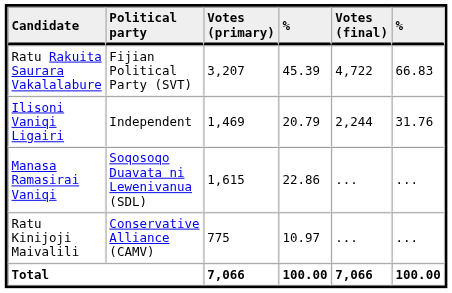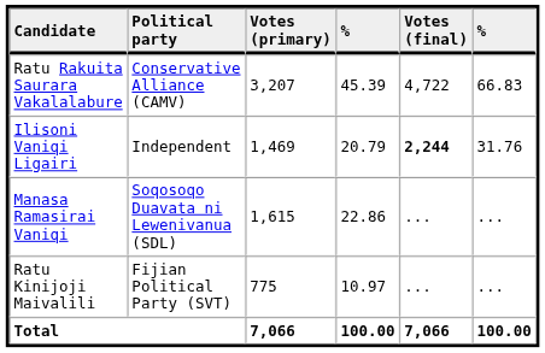Ratu Rakuita Saurara Vakalalabure | Political party: Fijian Political Party (SVT) -> Conservative Alliance (CAMV)
Ilisoni Vaniqi Ligairi | Votes (final): normal -> bold
Ratu Kinijoji Maivalili | Political party: Conservative Alliance (CAMV) -> Fijian Political Party (SVT)
